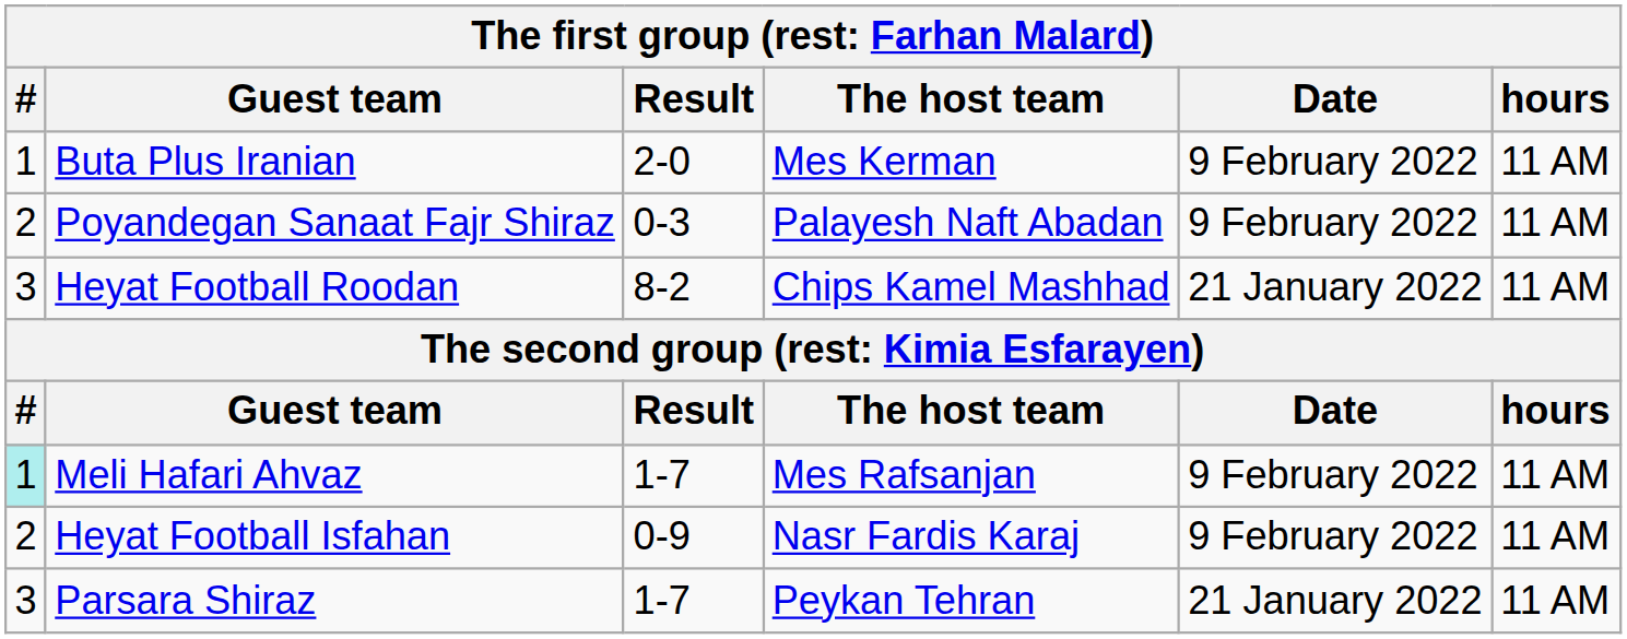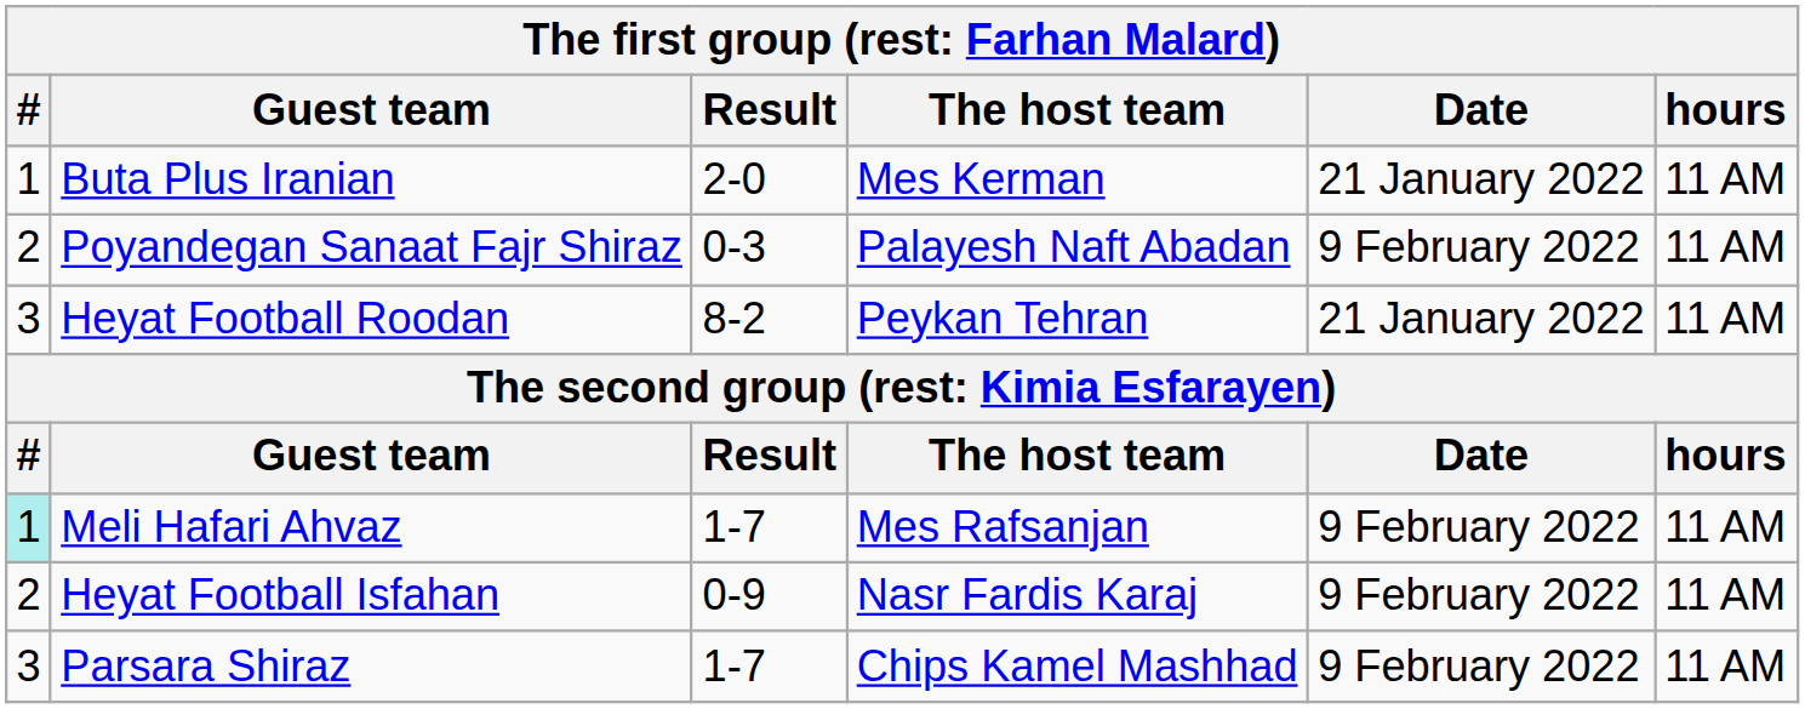Buta Plus Iranian | Date: 9 February 2022 -> 21 January 2022
Heyat Football Roodan | The host team: Chips Kamel Mashhad -> Peykan Tehran
Parsara Shiraz | The host team: Peykan Tehran -> Chips Kamel Mashhad
Parsara Shiraz | Date: 21 January 2022 -> 9 February 2022
